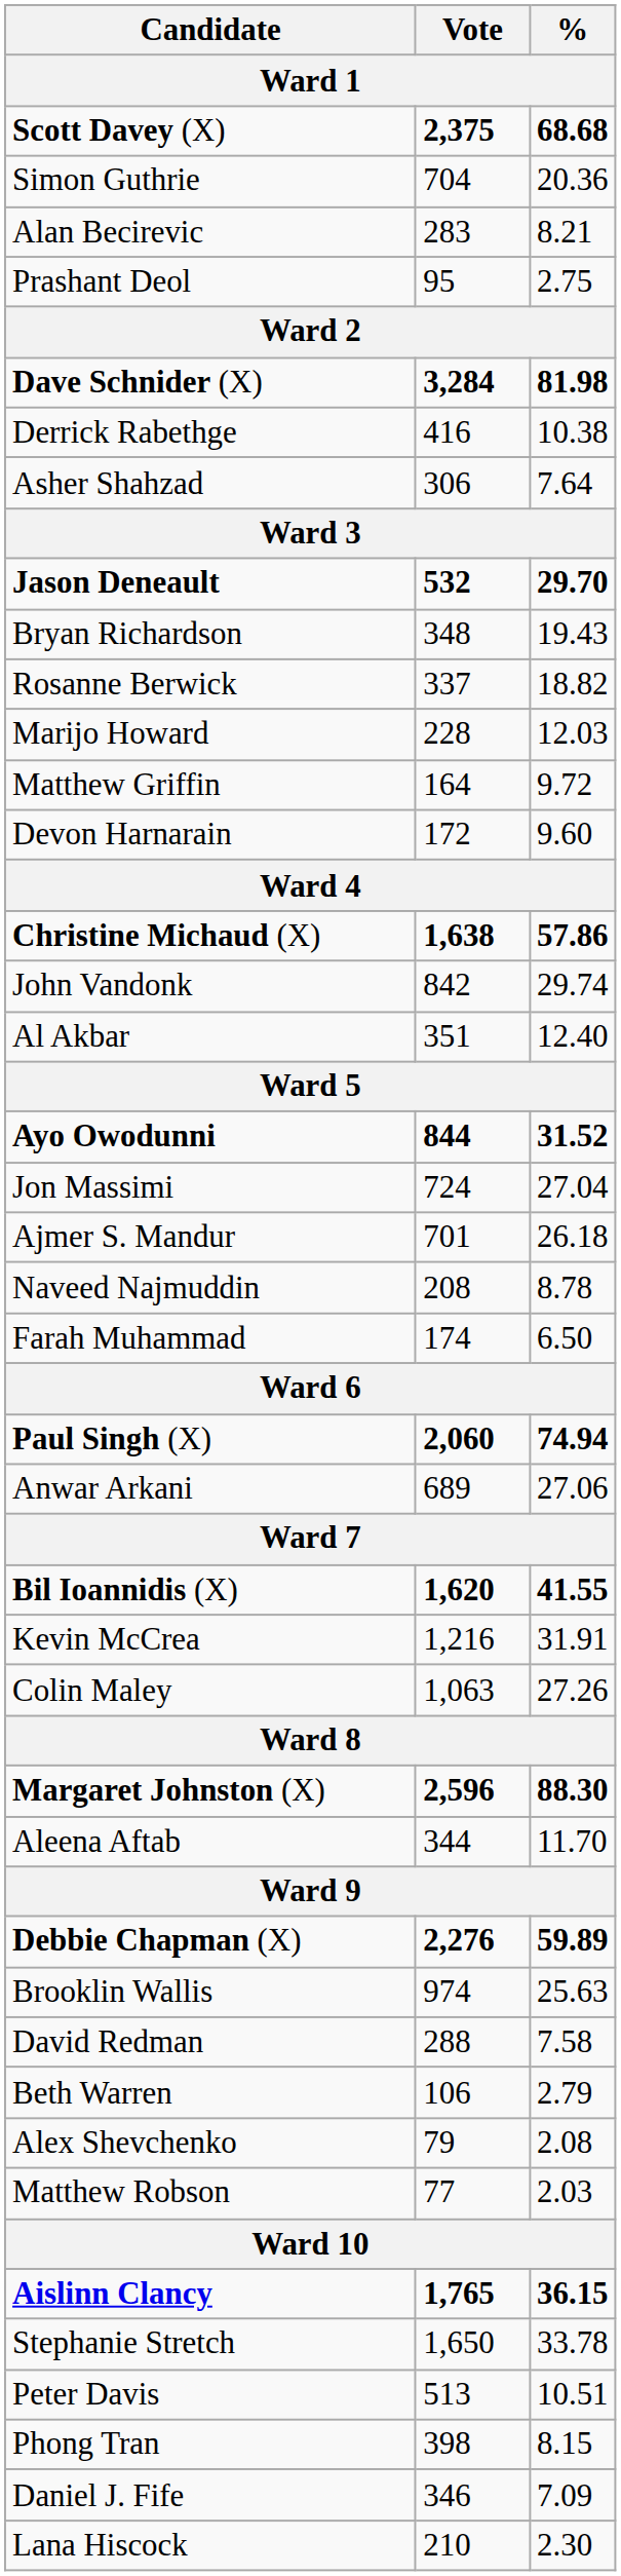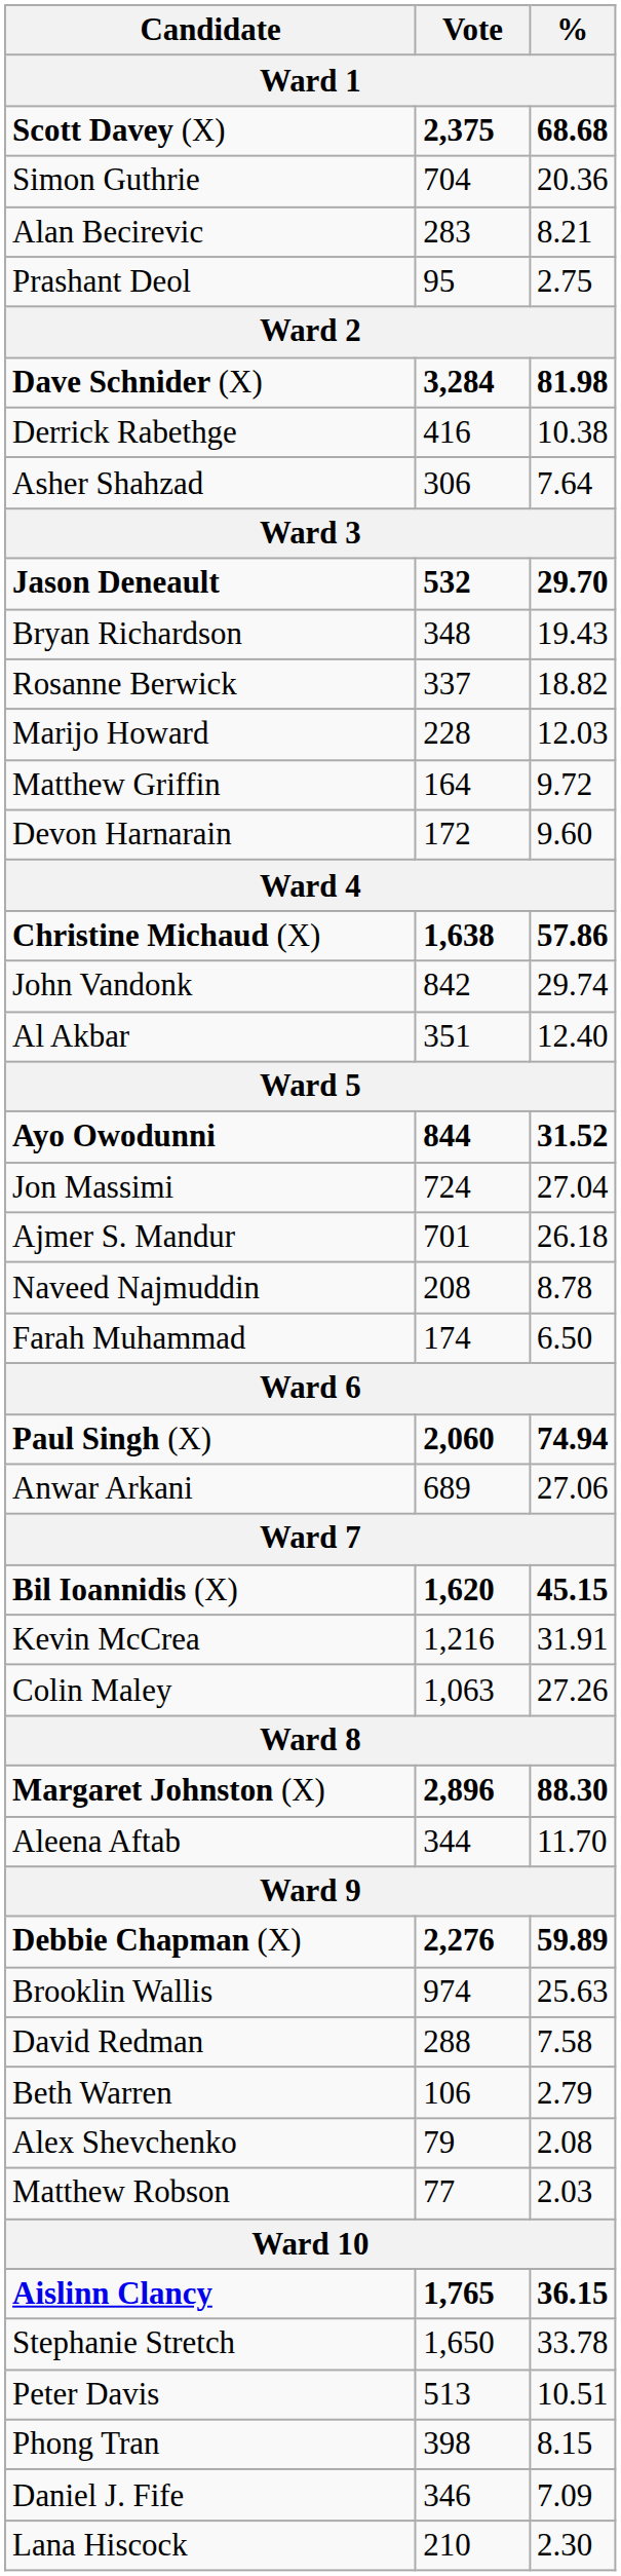Bil Ioannidis (X) | %: 41.55 -> 45.15
Margaret Johnston (X) | Vote: 2,596 -> 2,896
